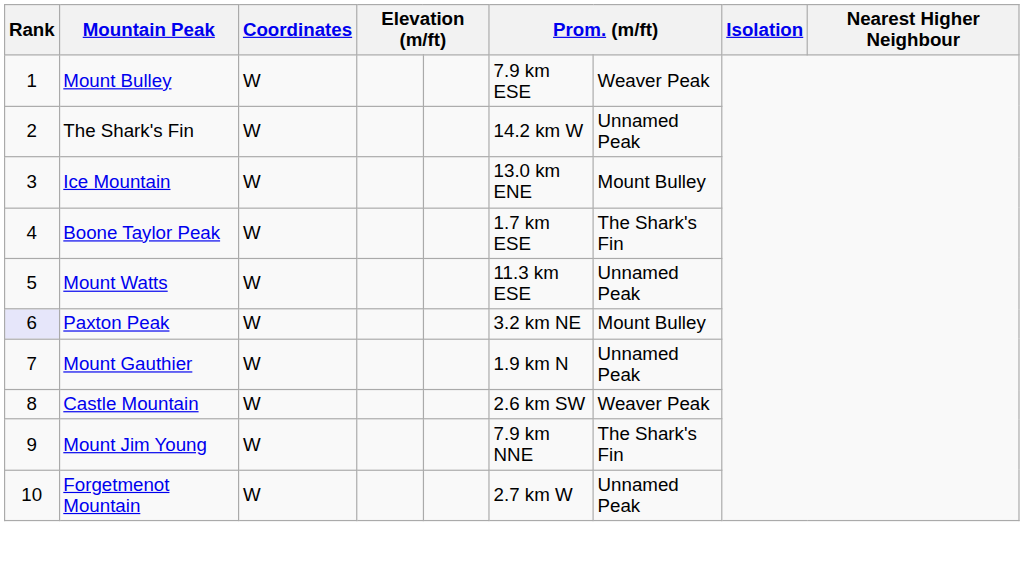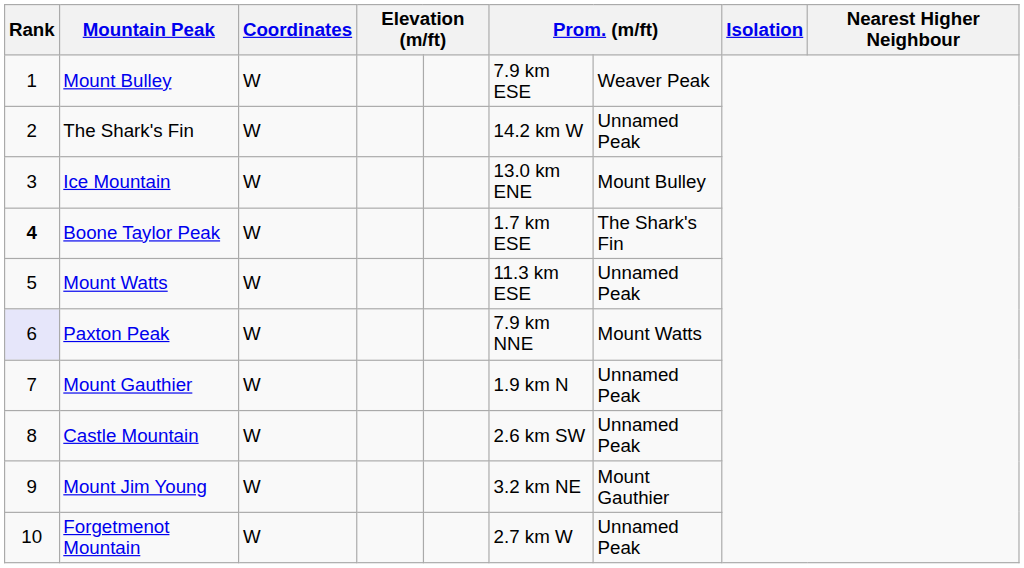Boone Taylor Peak | Rank: normal -> bold
Paxton Peak | column 6: 3.2 km NE -> 7.9 km NNE
Paxton Peak | column 7: Mount Bulley -> Mount Watts
Castle Mountain | column 7: Weaver Peak -> Unnamed Peak
Mount Jim Young | column 6: 7.9 km NNE -> 3.2 km NE
Mount Jim Young | column 7: The Shark's Fin -> Mount Gauthier
